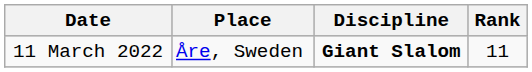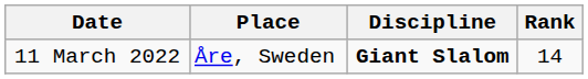11 March 2022 | Rank: 11 -> 14
